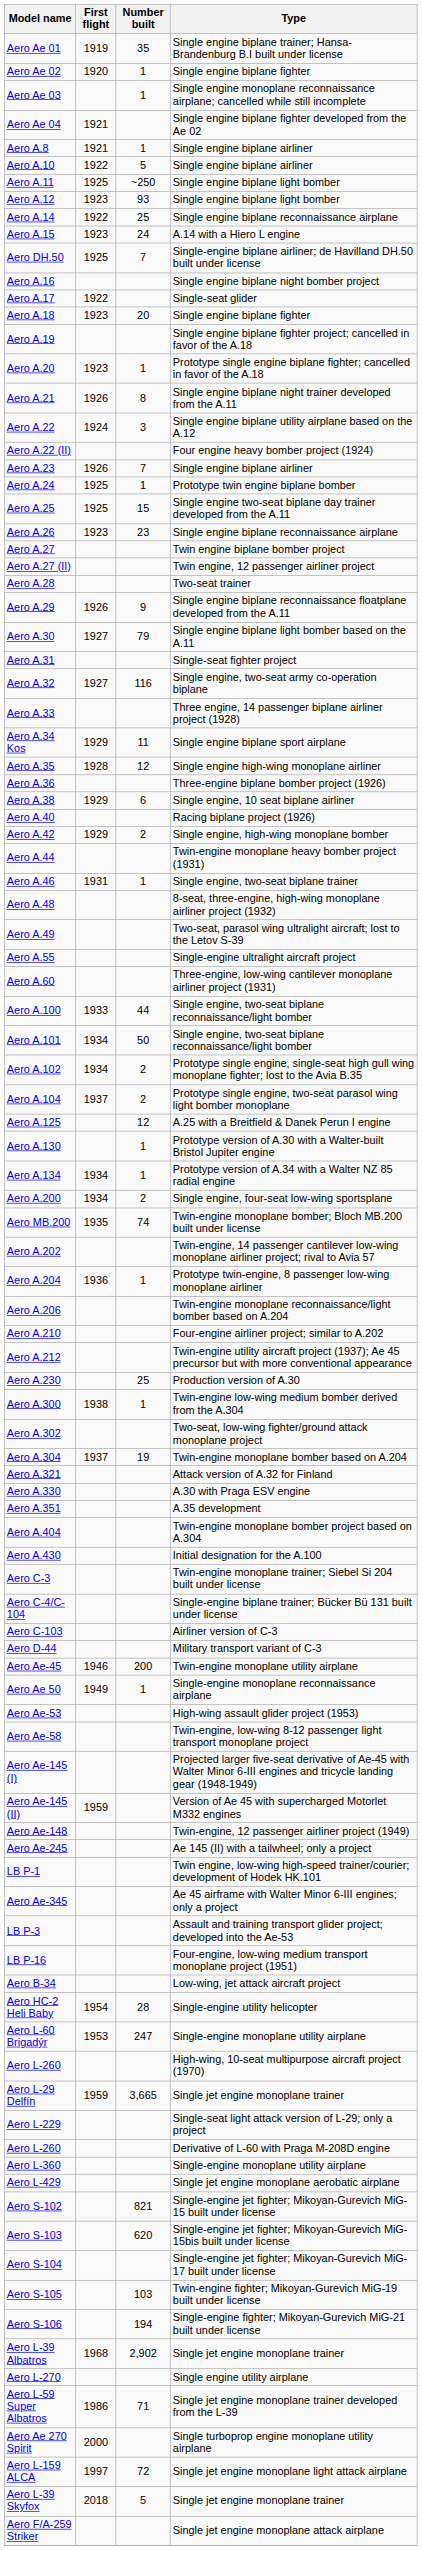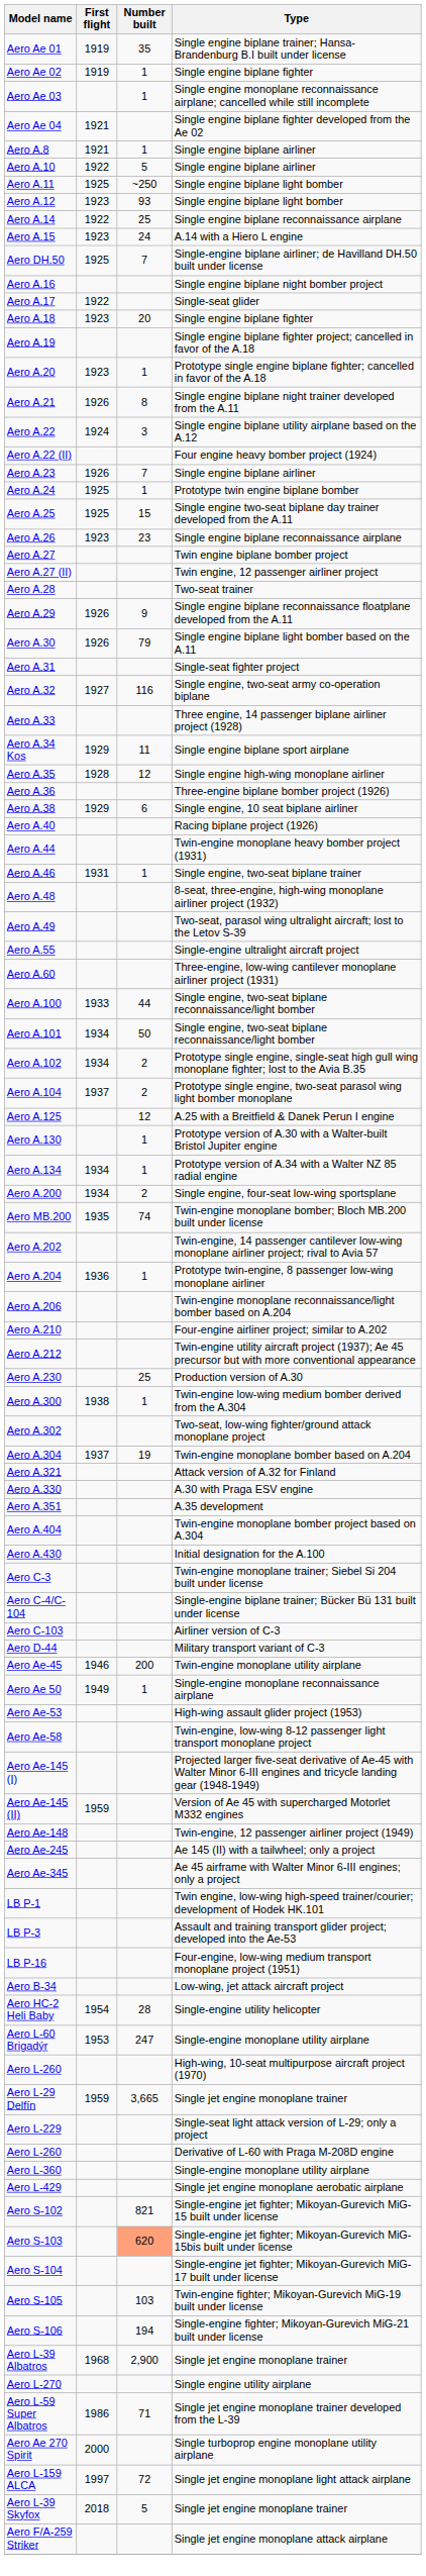Aero Ae 02 | First flight: 1920 -> 1919
Aero A.30 | First flight: 1927 -> 1926
- row: Aero A.42 | 1929 | 2 | Single engine, high-wing monoplane bomber
rows swapped: Aero Ae-345 <-> LB P-1
Aero S-103 | Number built: no background -> lightsalmon background
Aero L-39 Albatros | Number built: 2,902 -> 2,900
